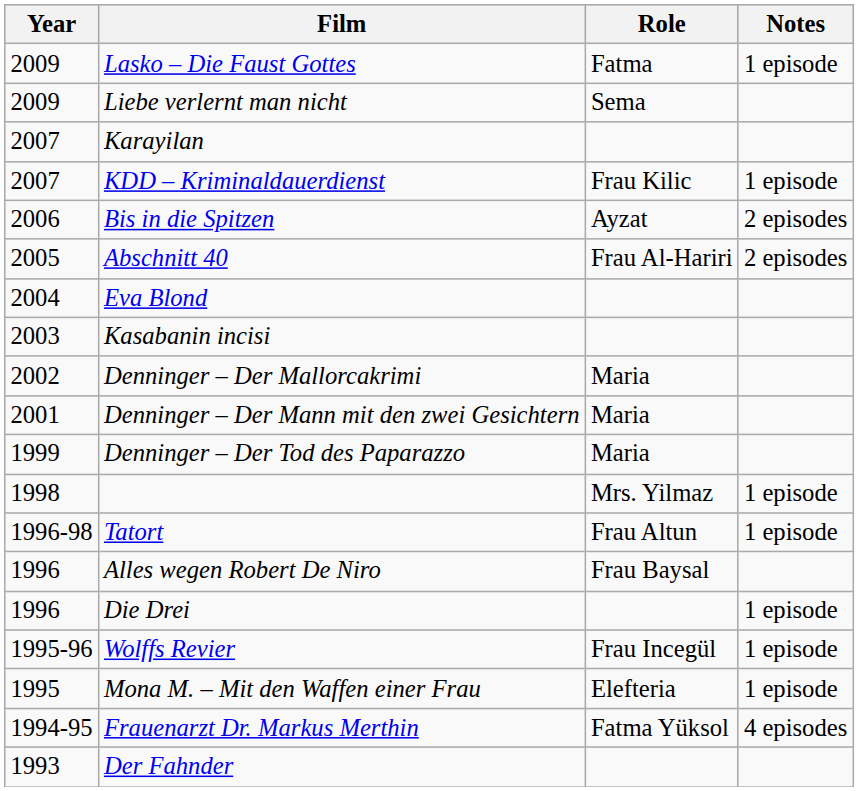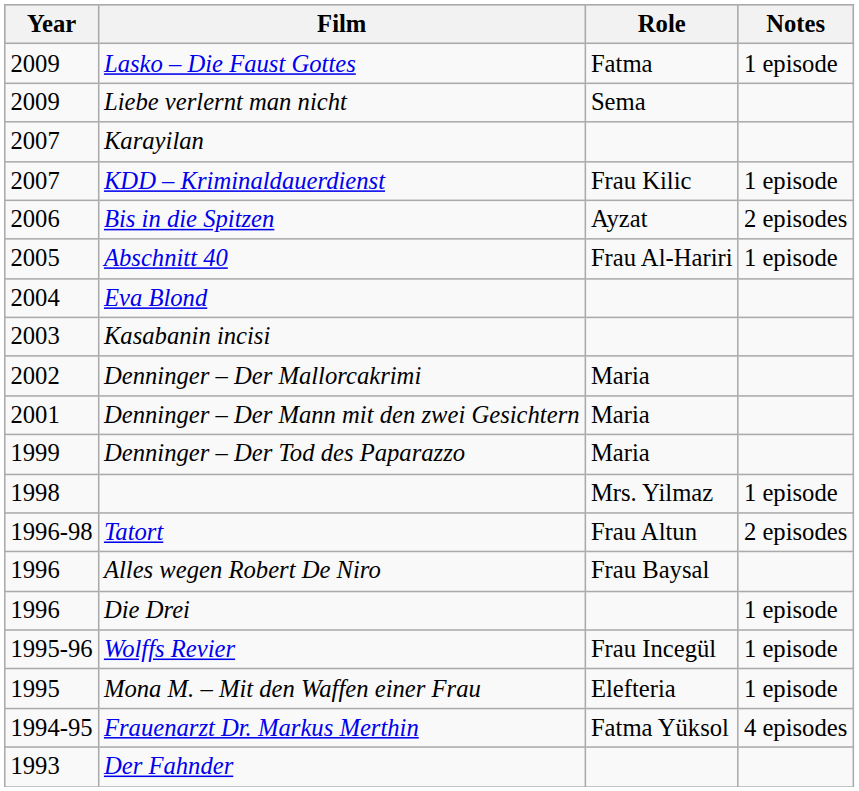Abschnitt 40 | Notes: 2 episodes -> 1 episode
Tatort | Notes: 1 episode -> 2 episodes
